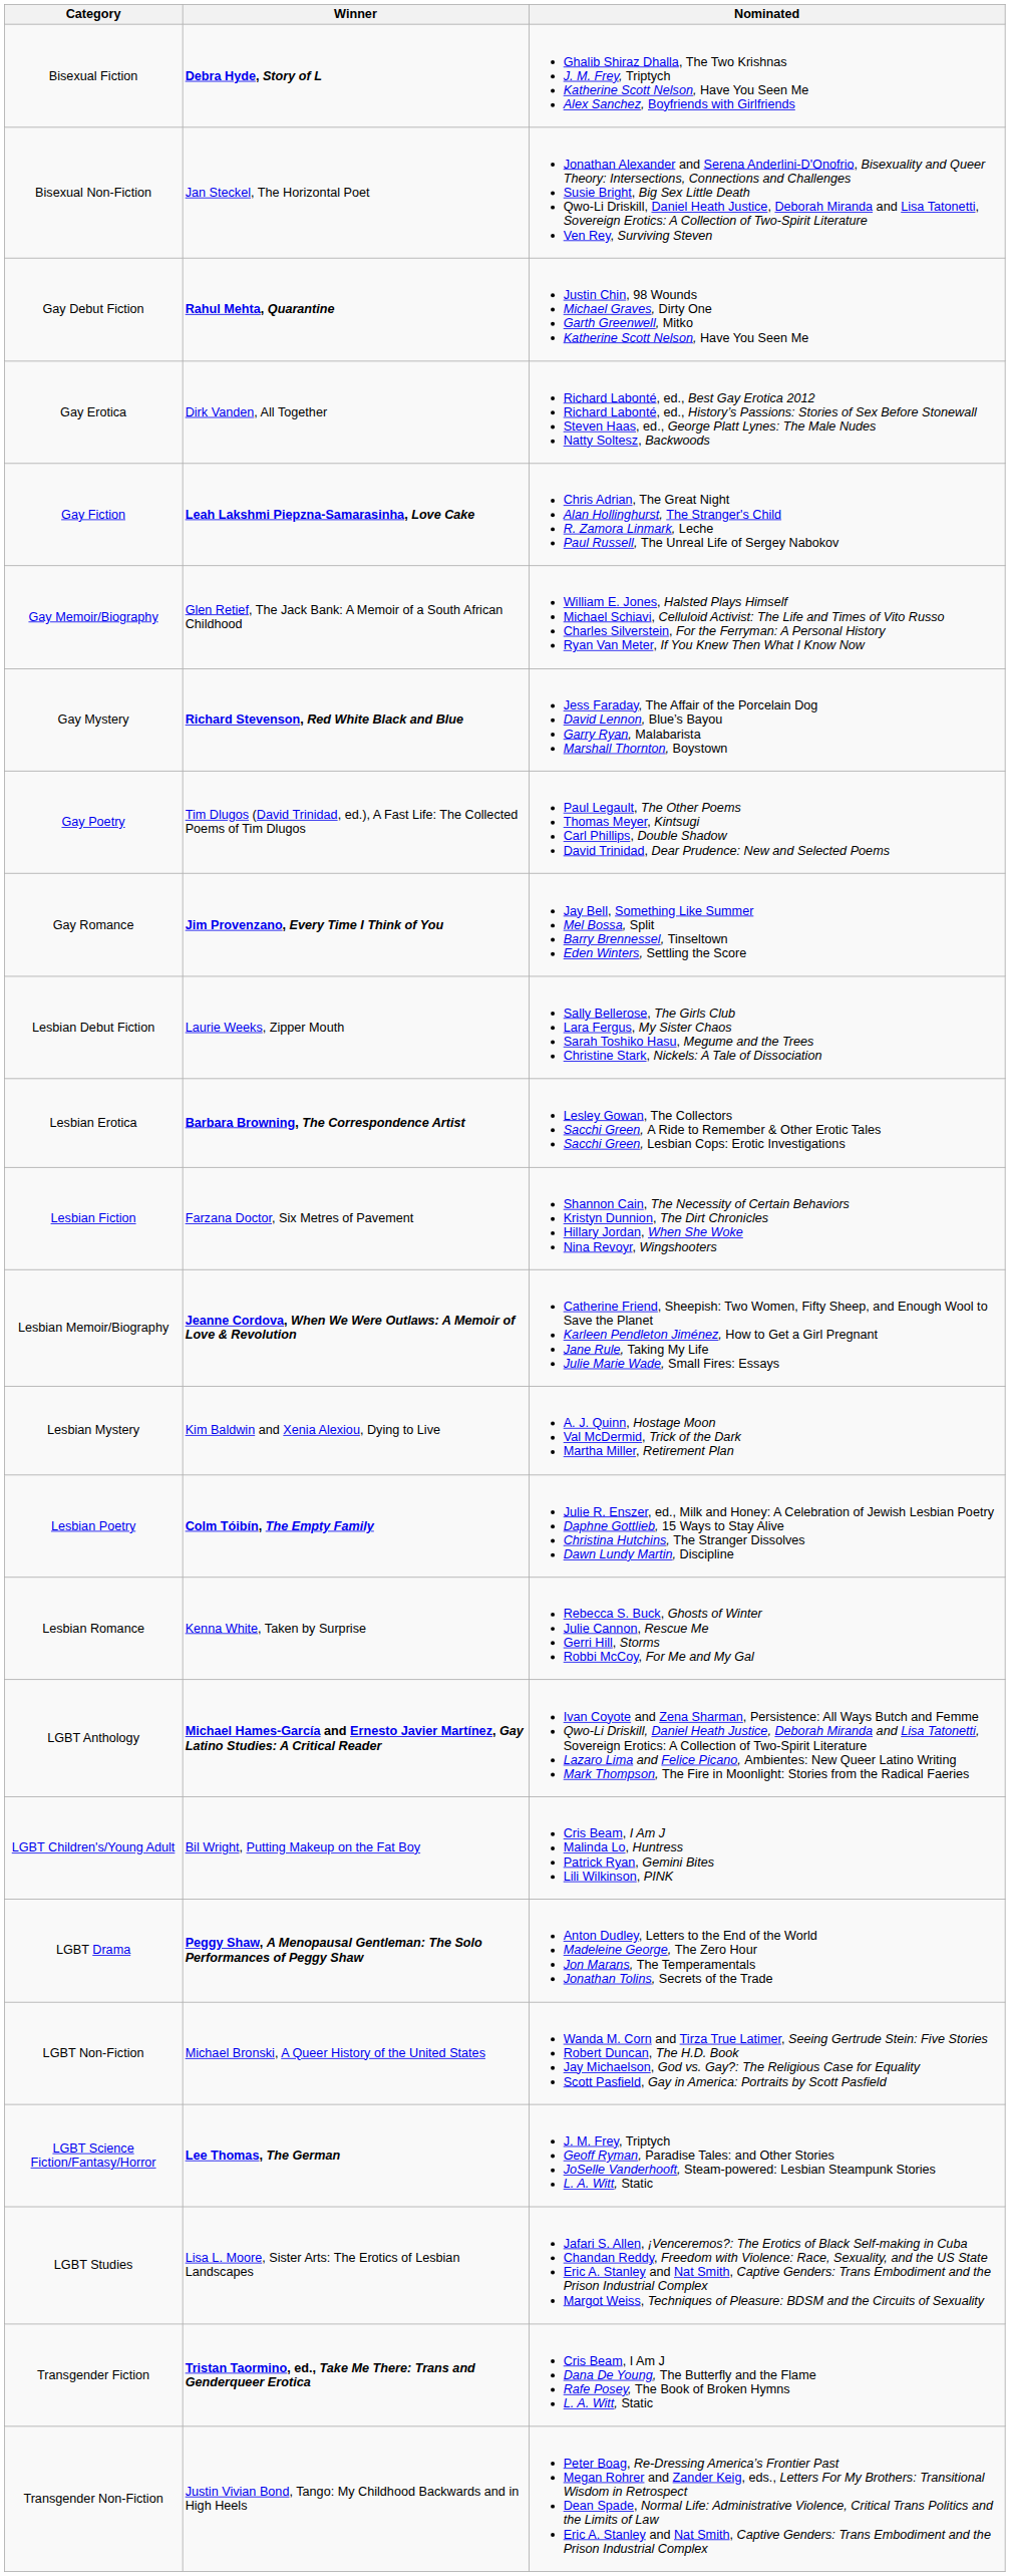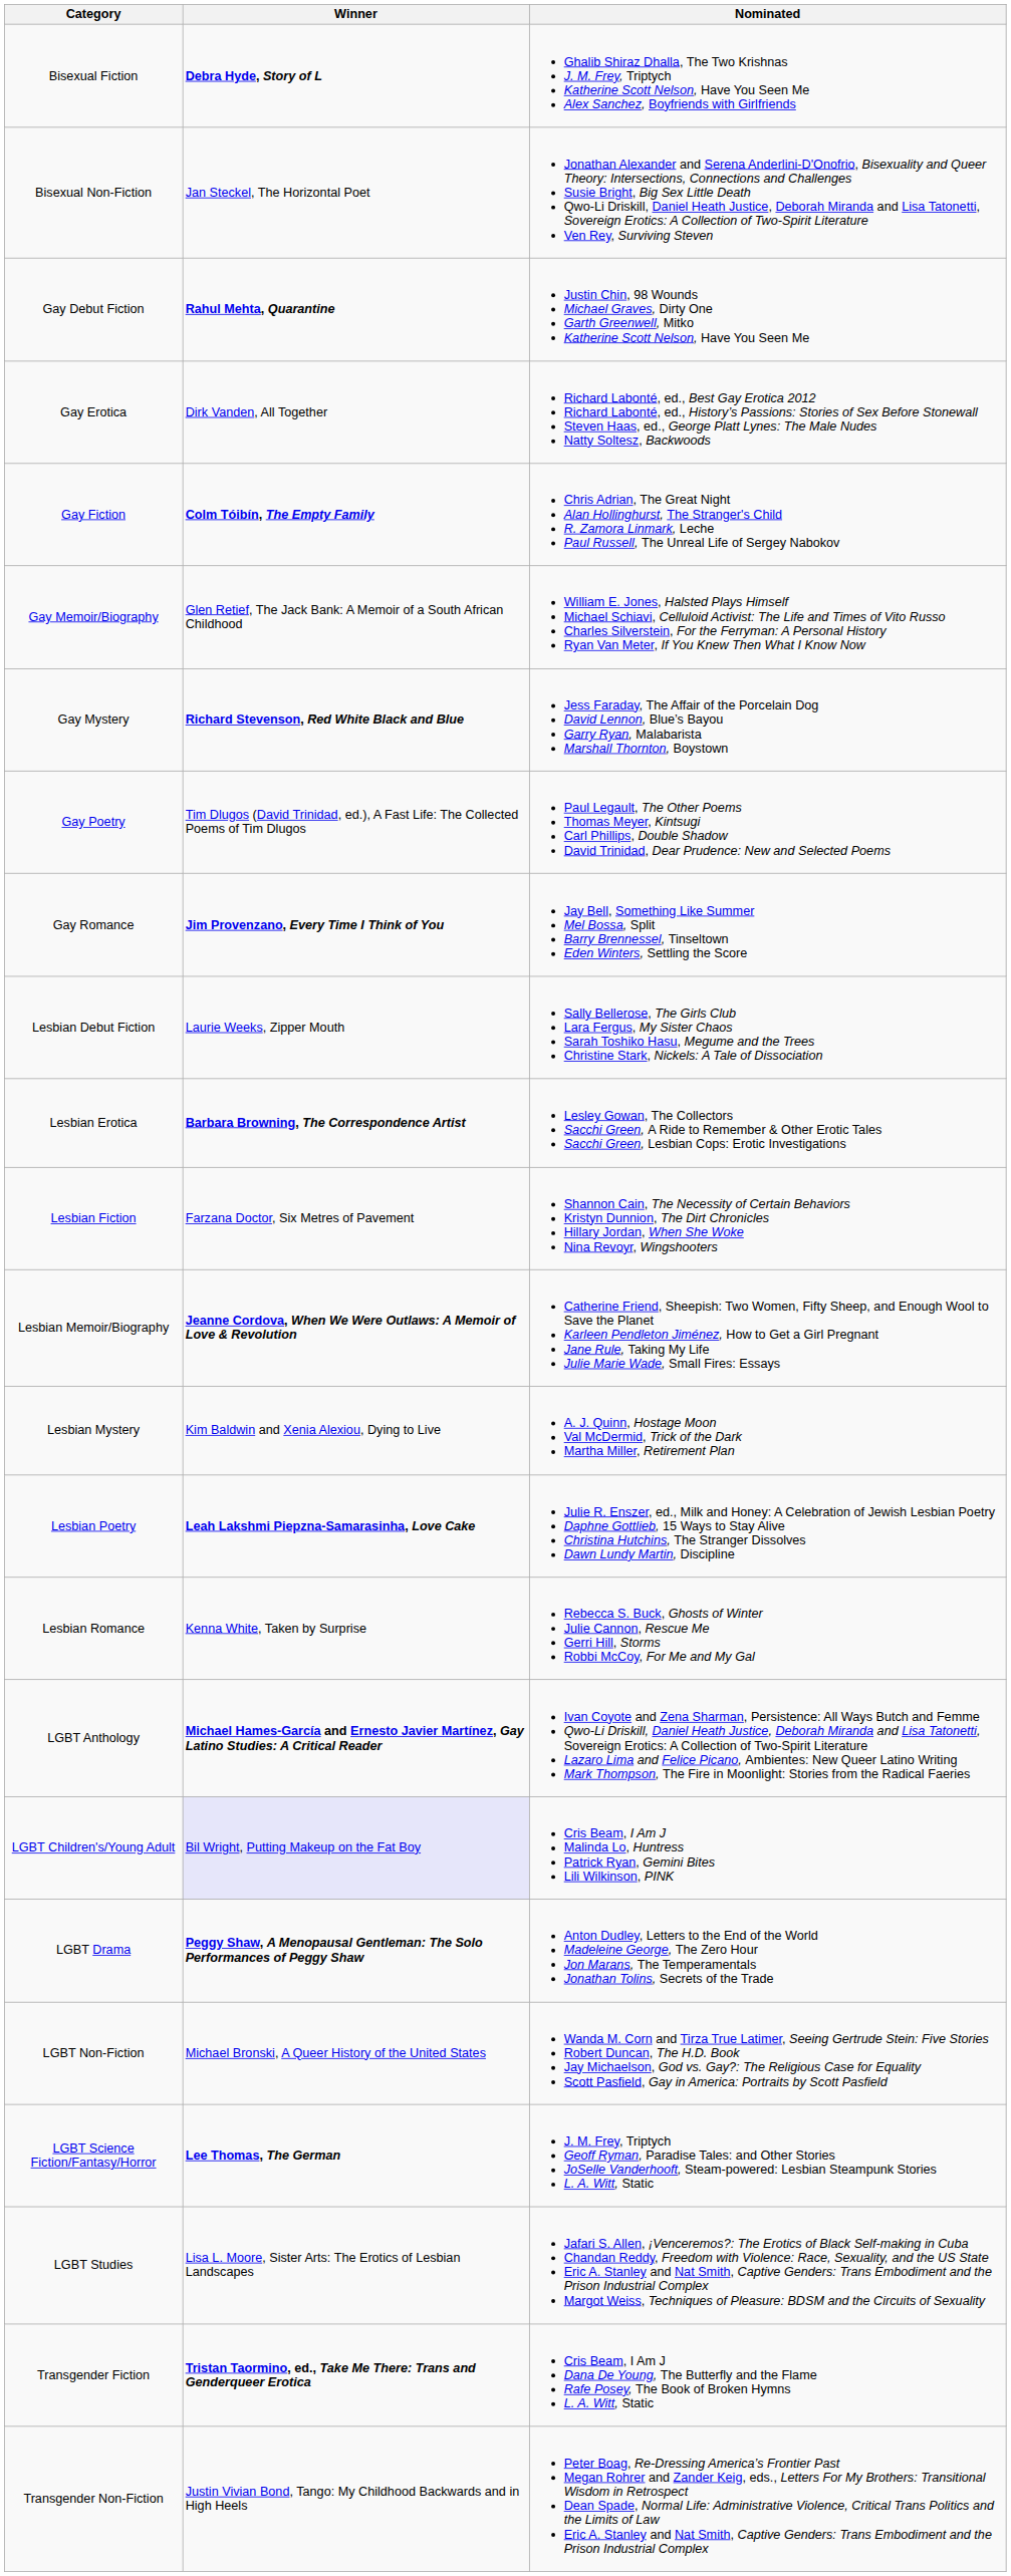Gay Fiction | Winner: Leah Lakshmi Piepzna-Samarasinha, Love Cake -> Colm Tóibín, The Empty Family
Lesbian Poetry | Winner: Colm Tóibín, The Empty Family -> Leah Lakshmi Piepzna-Samarasinha, Love Cake
LGBT Children's/Young Adult | Winner: no background -> lavender background
